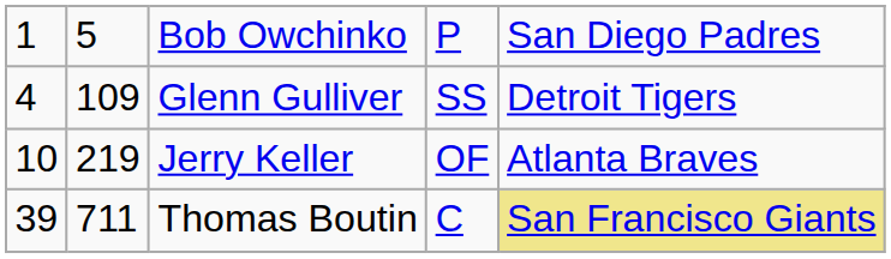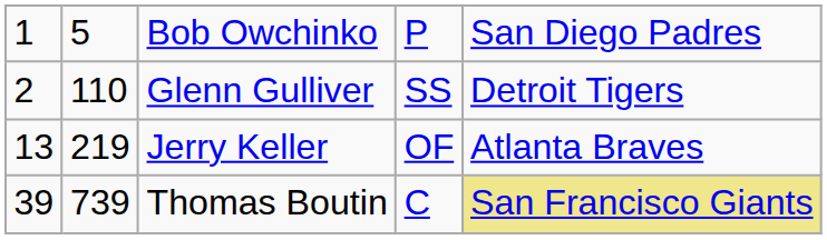Glenn Gulliver | column 1: 4 -> 2
Glenn Gulliver | column 2: 109 -> 110
Jerry Keller | column 1: 10 -> 13
Thomas Boutin | column 2: 711 -> 739
